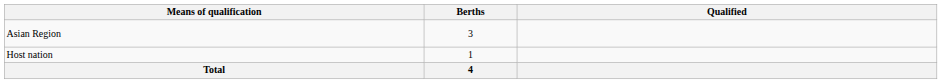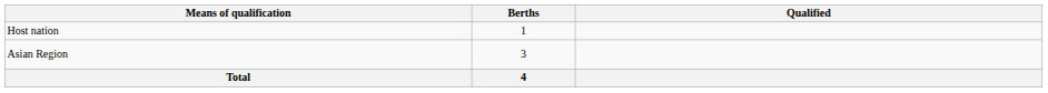rows swapped: Host nation <-> Asian Region
